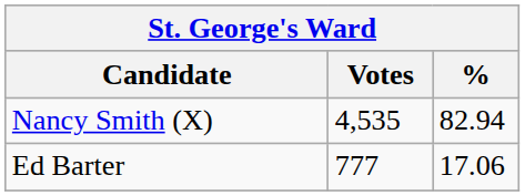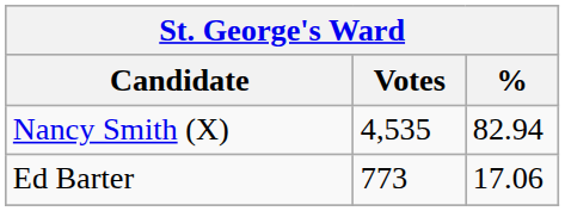Ed Barter | Votes: 777 -> 773
